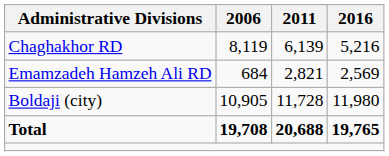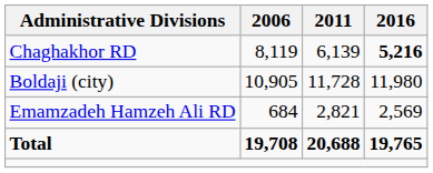Chaghakhor RD | 2016: normal -> bold
rows swapped: Emamzadeh Hamzeh Ali RD <-> Boldaji (city)
